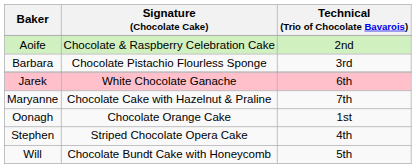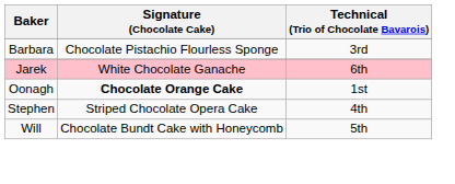- row: Aoife | Chocolate & Raspberry Celebration Cake | 2nd
- row: Maryanne | Chocolate Cake with Hazelnut & Praline | 7th
Oonagh | Signature (Chocolate Cake): normal -> bold
